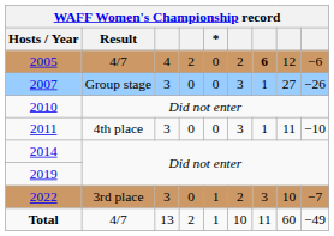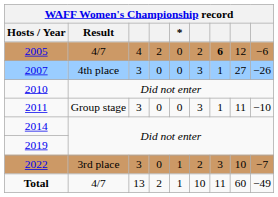2007 | Result: Group stage -> 4th place
2011 | Result: 4th place -> Group stage
